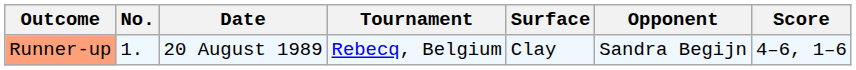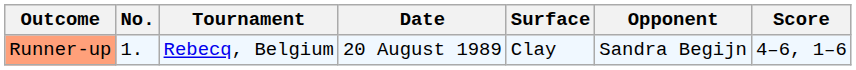columns swapped: Date <-> Tournament
